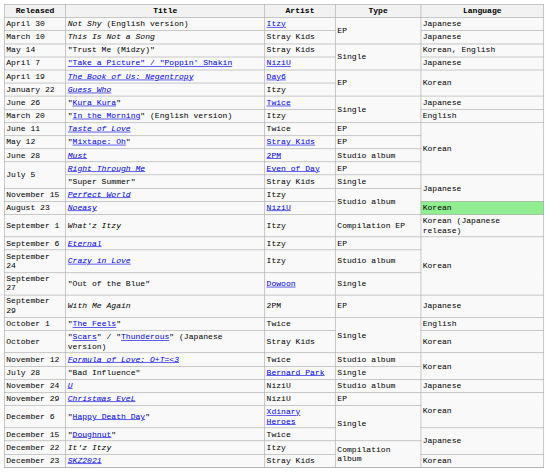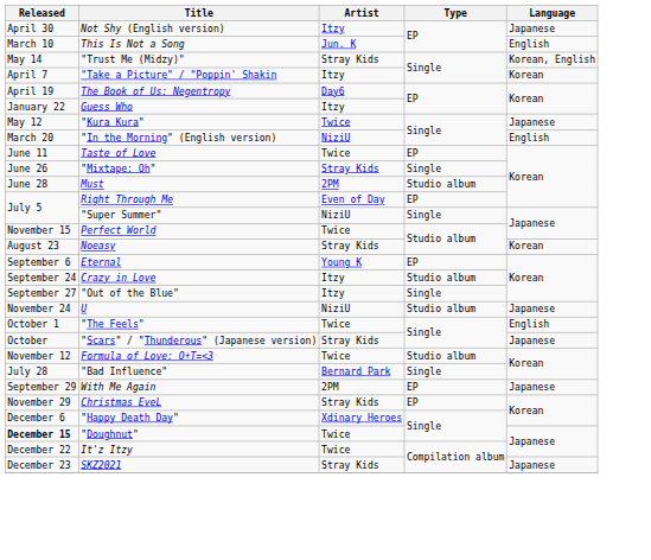This Is Not a Song | Artist: Stray Kids -> Jun. K
This Is Not a Song | Language: Japanese -> English
"Take a Picture" / "Poppin' Shakin | Artist: NiziU -> Itzy
"Take a Picture" / "Poppin' Shakin | Language: Japanese -> Korean
"Kura Kura" | Released: June 26 -> May 12
"In the Morning" (English version) | Artist: Itzy -> NiziU
"Mixtape: Oh" | Released: May 12 -> June 26
"Mixtape: Oh" | Type: EP -> Single
"Super Summer" | Artist: Stray Kids -> NiziU
Perfect World | Artist: Itzy -> Twice
Noeasy | Artist: NiziU -> Stray Kids
Noeasy | Language: lightgreen background -> no background
- row: September 1 | What'z Itzy | Itzy | Compilation EP | Korean (Japanese release)
Eternal | Artist: Itzy -> Young K
"Out of the Blue" | Artist: Dowoon -> Itzy
rows swapped: With Me Again <-> U
"Scars" / "Thunderous" (Japanese version) | Language: Korean -> Japanese
Christmas EveL | Artist: NiziU -> Stray Kids
"Doughnut" | Released: normal -> bold
It'z Itzy | Artist: Itzy -> Twice
SKZ2021 | Language: Korean -> Japanese
